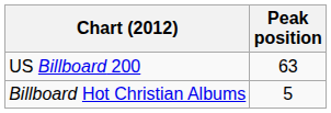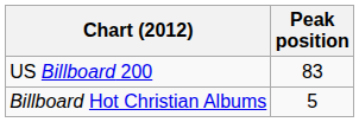US Billboard 200 | Peak position: 63 -> 83
